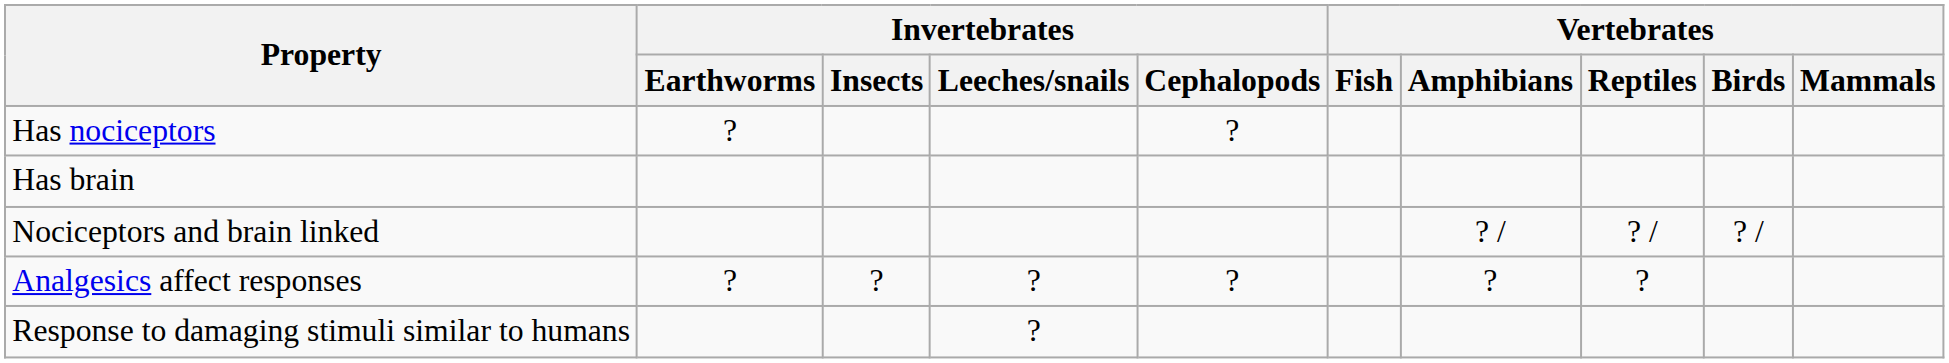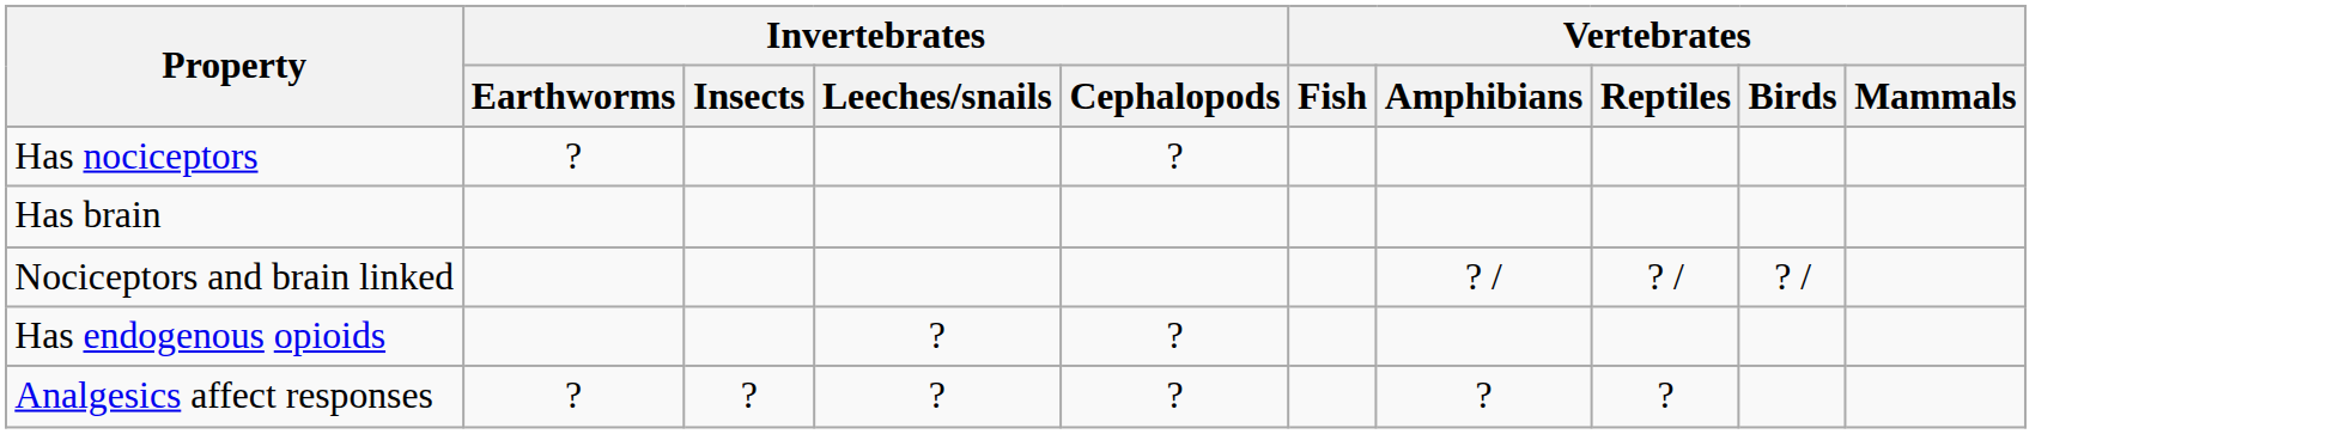+ row: Has endogenous opioids | ? | ?
- row: Response to damaging stimuli similar to humans | ?
